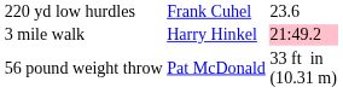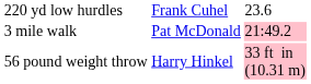3 mile walk | column 2: Harry Hinkel -> Pat McDonald
56 pound weight throw | column 2: Pat McDonald -> Harry Hinkel
56 pound weight throw | column 3: no background -> pink background
